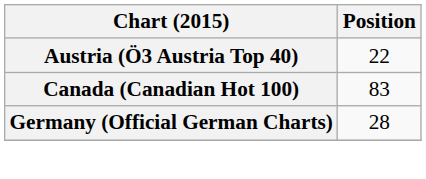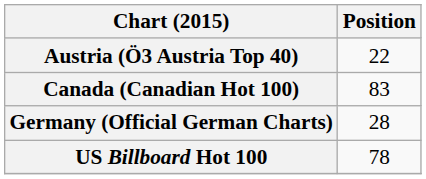+ row: US Billboard Hot 100 | 78
